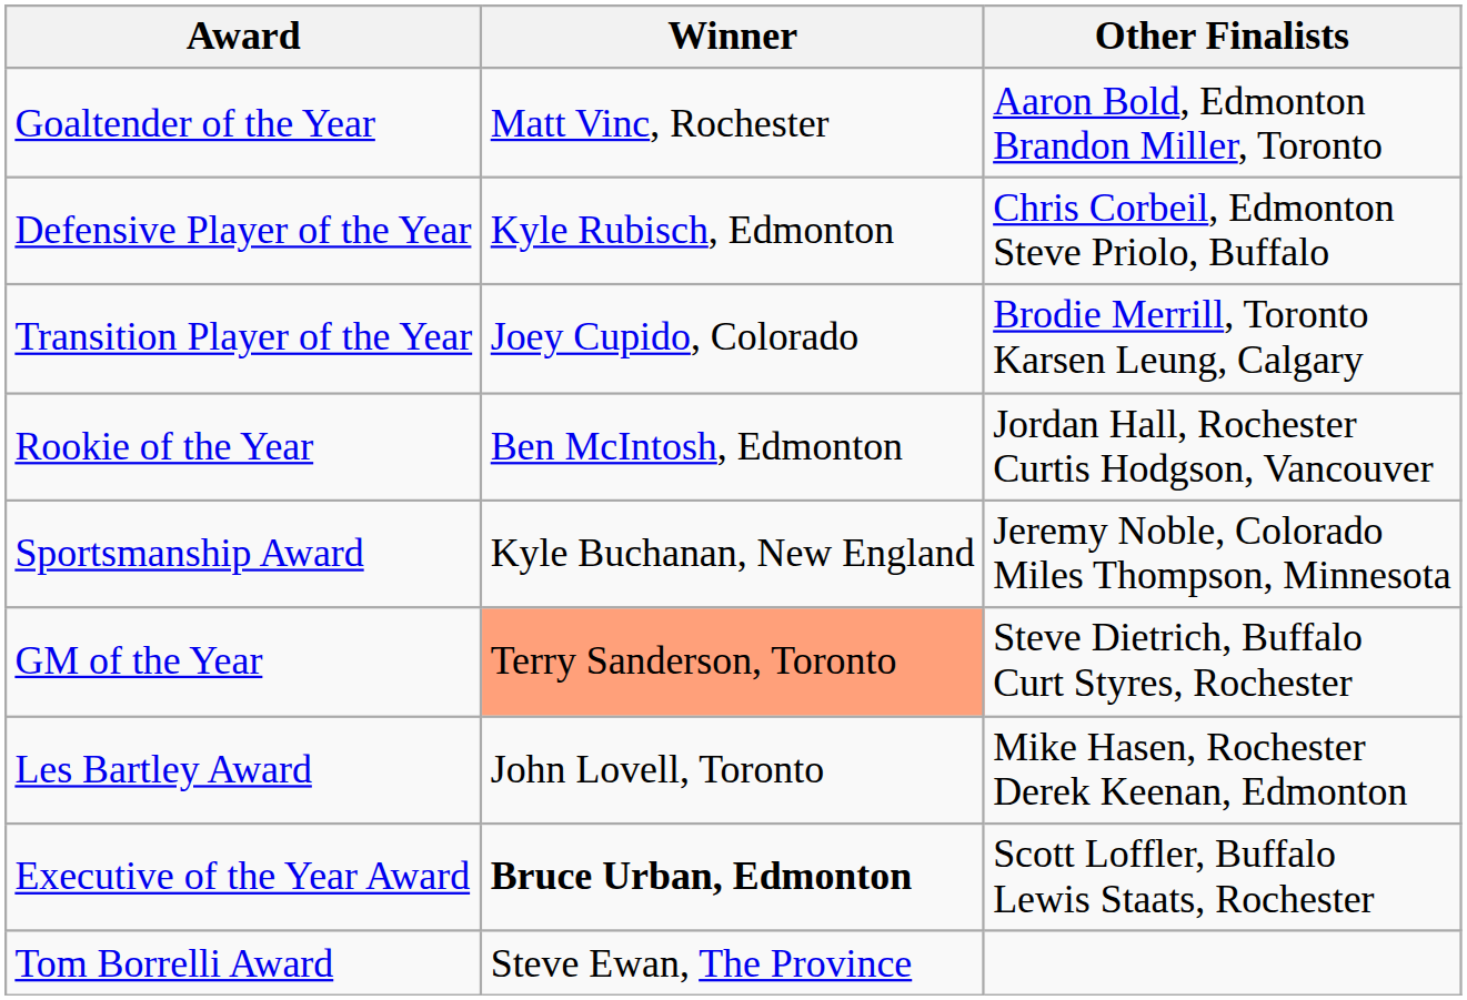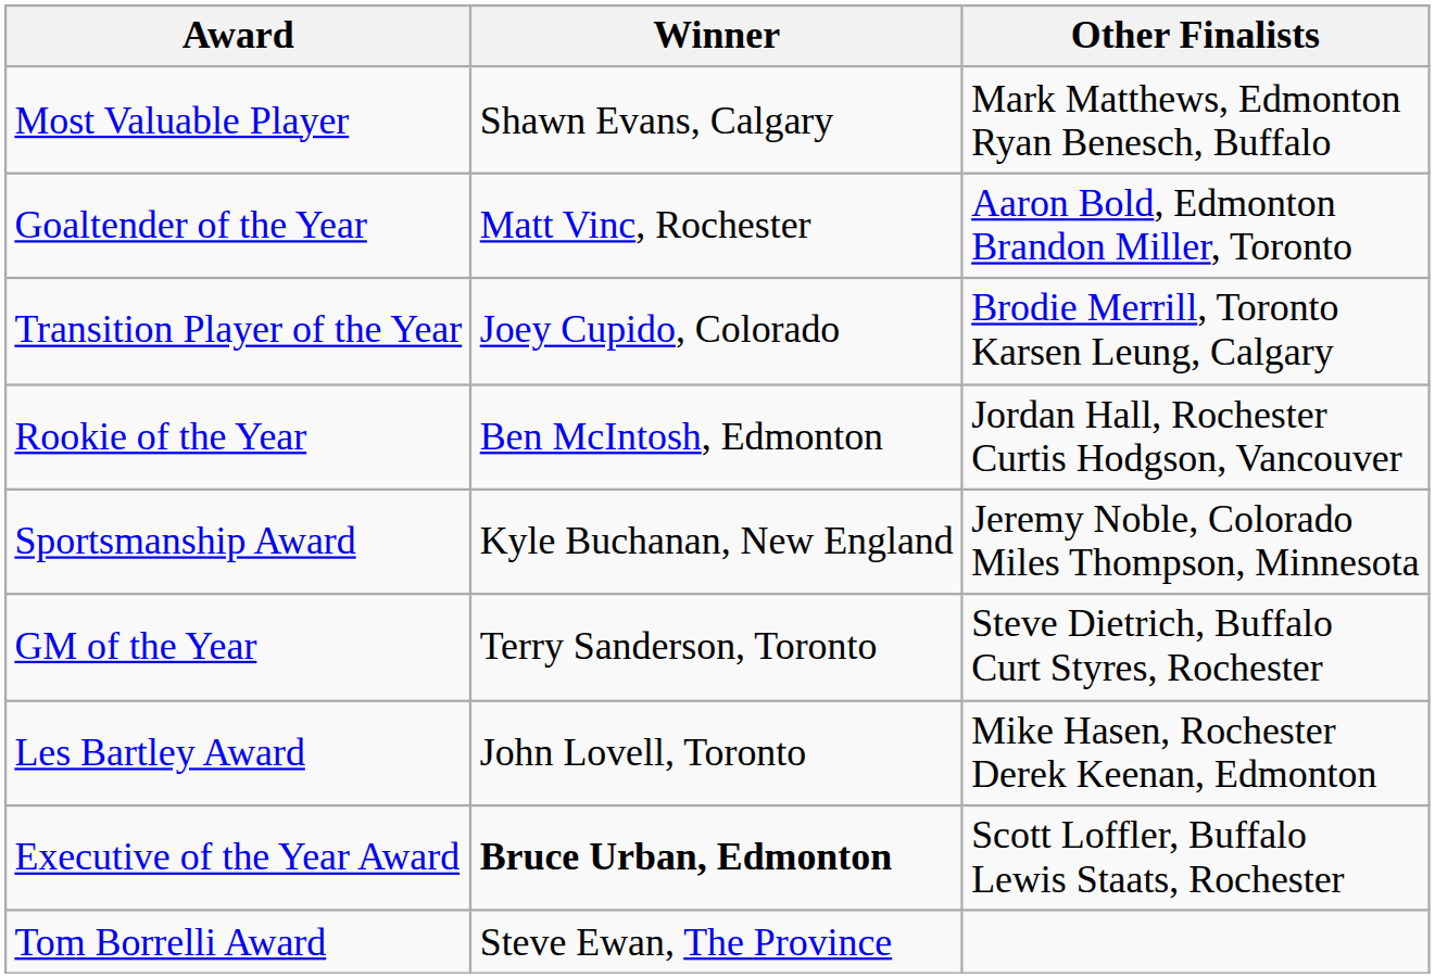+ row: Most Valuable Player | Shawn Evans, Calgary | Mark Matthews, Edmonton Ryan Benesch, Buffalo
- row: Defensive Player of the Year | Kyle Rubisch, Edmonton | Chris Corbeil, Edmonton Steve Priolo, Buffalo
GM of the Year | Winner: lightsalmon background -> no background
